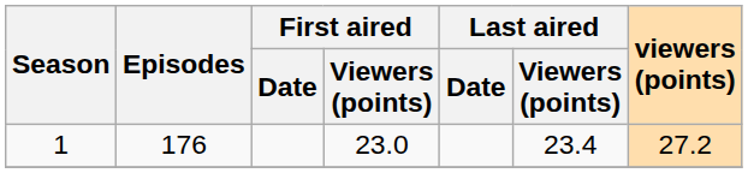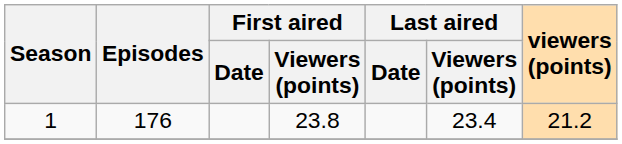1 | First aired / Viewers (points): 23.0 -> 23.8
1 | viewers (points): 27.2 -> 21.2
